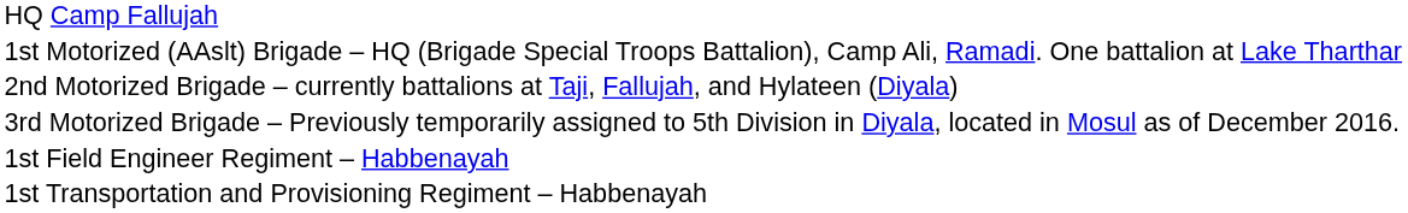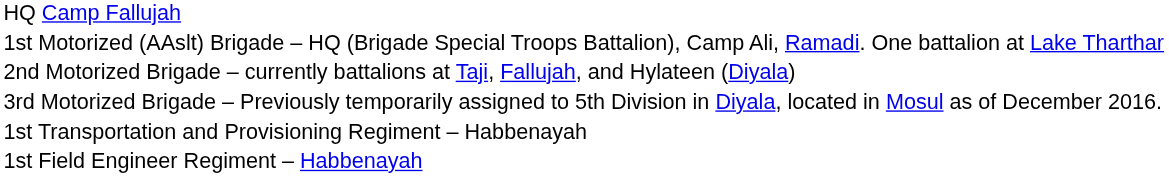rows swapped: 1st Field Engineer Regiment – Habbenayah <-> 1st Transportation and Provisioning Regiment – Habbenayah
